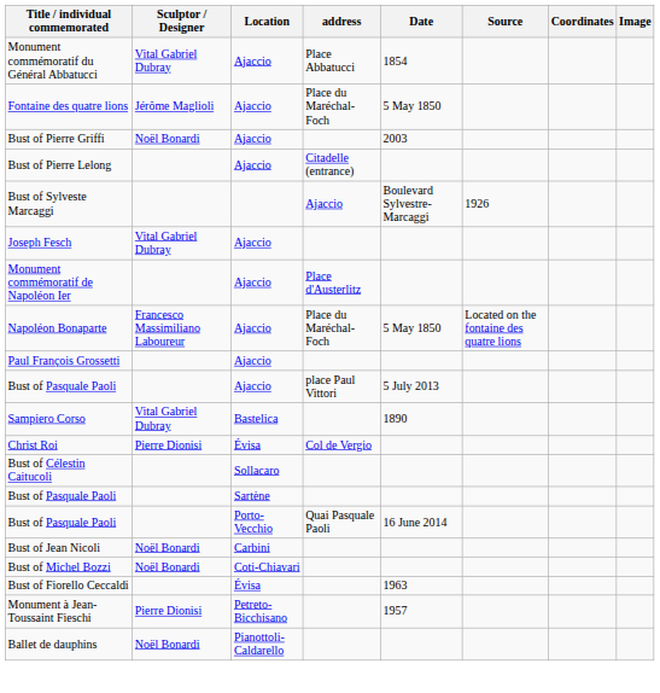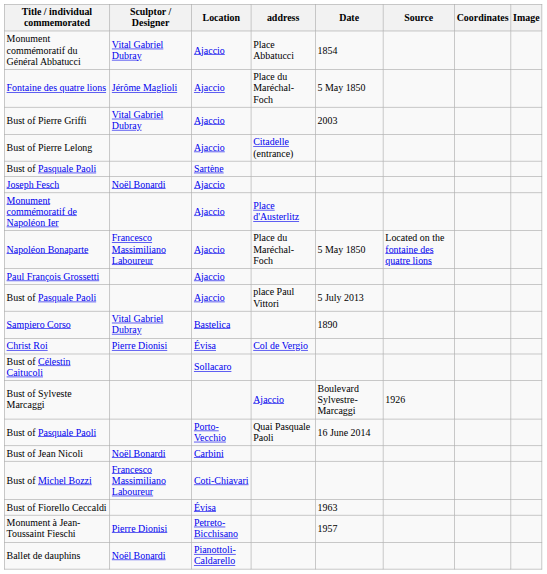Bust of Pierre Griffi | Sculptor / Designer: Noël Bonardi -> Vital Gabriel Dubray
rows swapped: Bust of Sylveste Marcaggi <-> Bust of Pasquale Paoli / Sartène
Joseph Fesch | Sculptor / Designer: Vital Gabriel Dubray -> Noël Bonardi
Bust of Michel Bozzi | Sculptor / Designer: Noël Bonardi -> Francesco Massimiliano Laboureur
